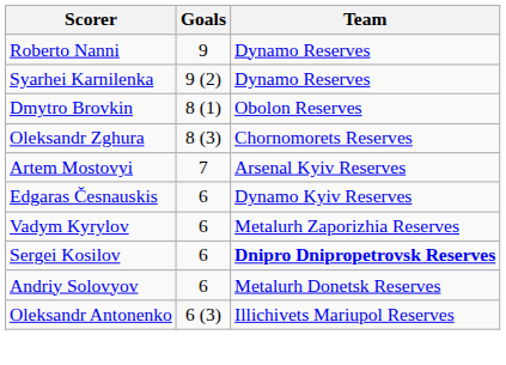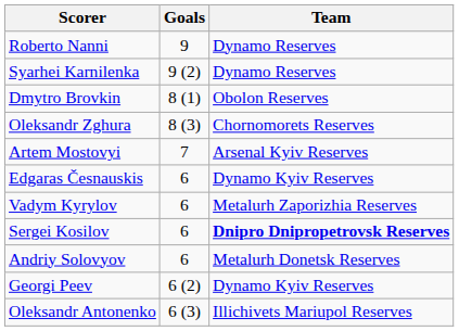+ row: Georgi Peev | 6 (2) | Dynamo Kyiv Reserves
